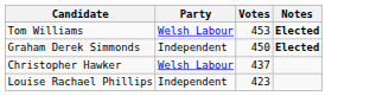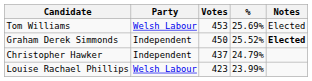+ column: % | 25.69% | 25.52% | 24.79% | 23.99%
Tom Williams | Notes: bold -> normal
Christopher Hawker | Party: Welsh Labour -> Independent
Louise Rachael Phillips | Party: Independent -> Welsh Labour
